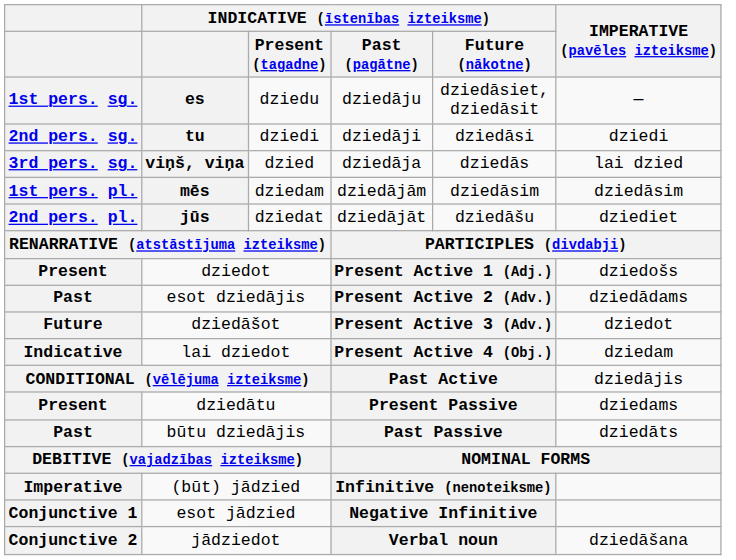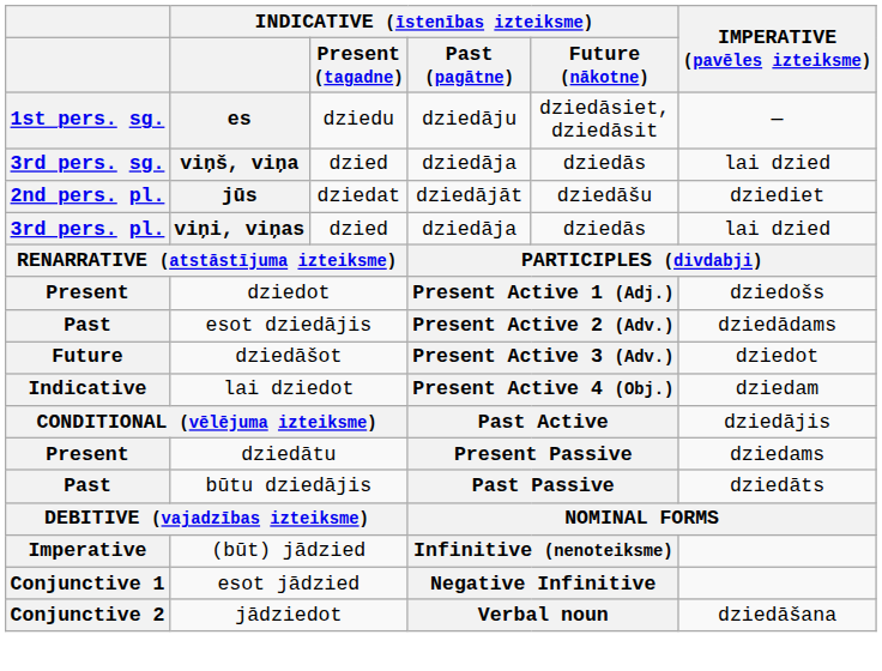- row: 2nd pers. sg. | tu | dziedi | dziedāji | dziedāsi | dziedi
- row: 1st pers. pl. | mēs | dziedam | dziedājām | dziedāsim | dziedāsim
+ row: 3rd pers. pl. | viņi, viņas | dzied | dziedāja | dziedās | lai dzied
